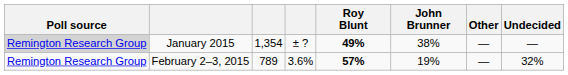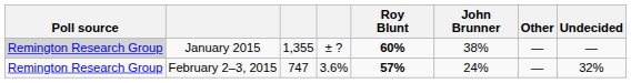January 2015 | column 3: 1,354 -> 1,355
January 2015 | Roy Blunt: 49% -> 60%
February 2–3, 2015 | column 3: 789 -> 747
February 2–3, 2015 | John Brunner: 19% -> 24%
